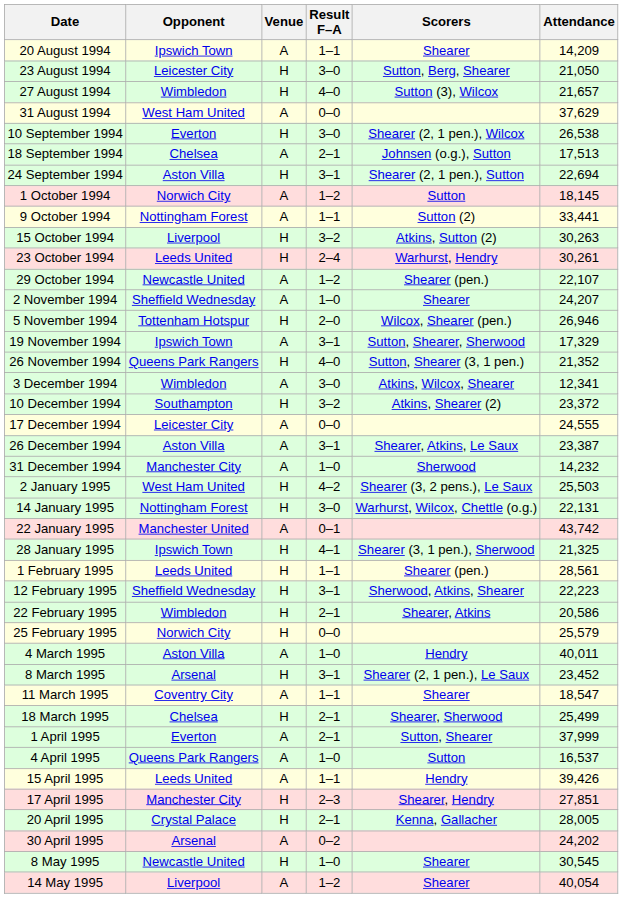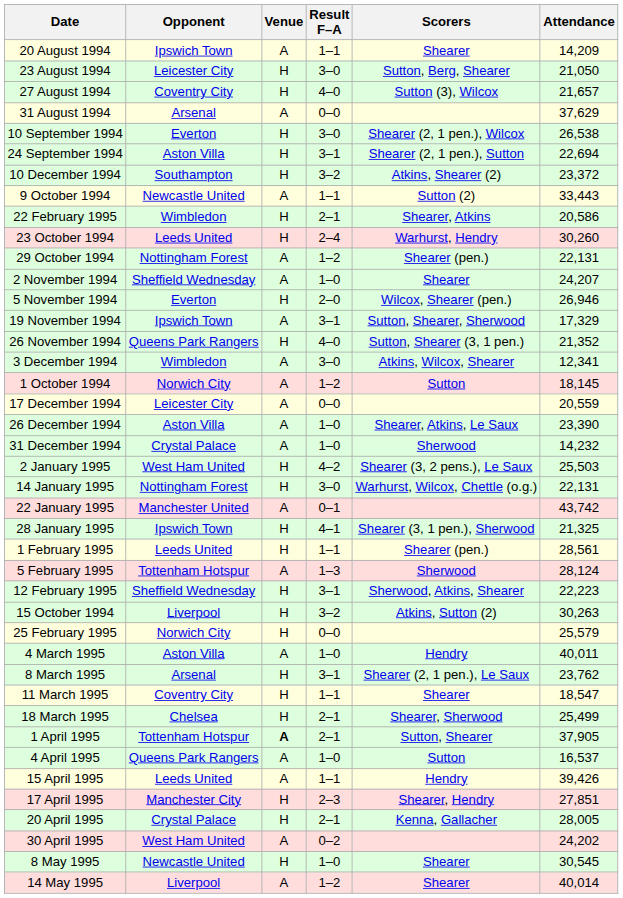27 August 1994 | Opponent: Wimbledon -> Coventry City
31 August 1994 | Opponent: West Ham United -> Arsenal
- row: 18 September 1994 | Chelsea | A | 2–1 | Johnsen (o.g.), Sutton | 17,513
rows swapped: 1 October 1994 <-> 10 December 1994
9 October 1994 | Opponent: Nottingham Forest -> Newcastle United
9 October 1994 | Attendance: 33,441 -> 33,443
rows swapped: 15 October 1994 <-> 22 February 1995
23 October 1994 | Attendance: 30,261 -> 30,260
29 October 1994 | Opponent: Newcastle United -> Nottingham Forest
29 October 1994 | Attendance: 22,107 -> 22,131
5 November 1994 | Opponent: Tottenham Hotspur -> Everton
17 December 1994 | Attendance: 24,555 -> 20,559
26 December 1994 | Result F–A: 3–1 -> 1–0
26 December 1994 | Attendance: 23,387 -> 23,390
31 December 1994 | Opponent: Manchester City -> Crystal Palace
+ row: 5 February 1995 | Tottenham Hotspur | A | 1–3 | Sherwood | 28,124
8 March 1995 | Attendance: 23,452 -> 23,762
11 March 1995 | Venue: A -> H
1 April 1995 | Opponent: Everton -> Tottenham Hotspur
1 April 1995 | Venue: normal -> bold
1 April 1995 | Attendance: 37,999 -> 37,905
30 April 1995 | Opponent: Arsenal -> West Ham United
14 May 1995 | Attendance: 40,054 -> 40,014
